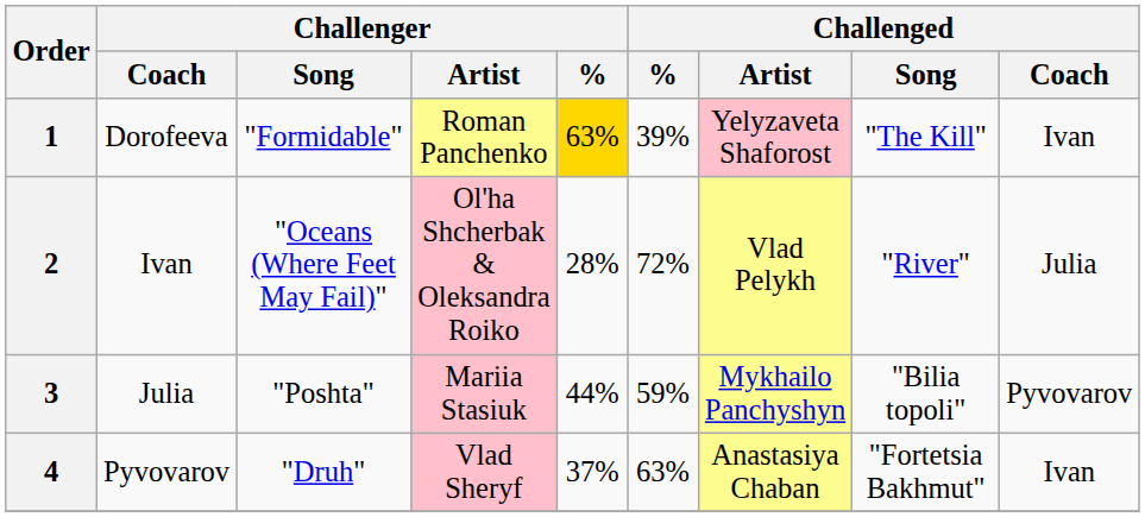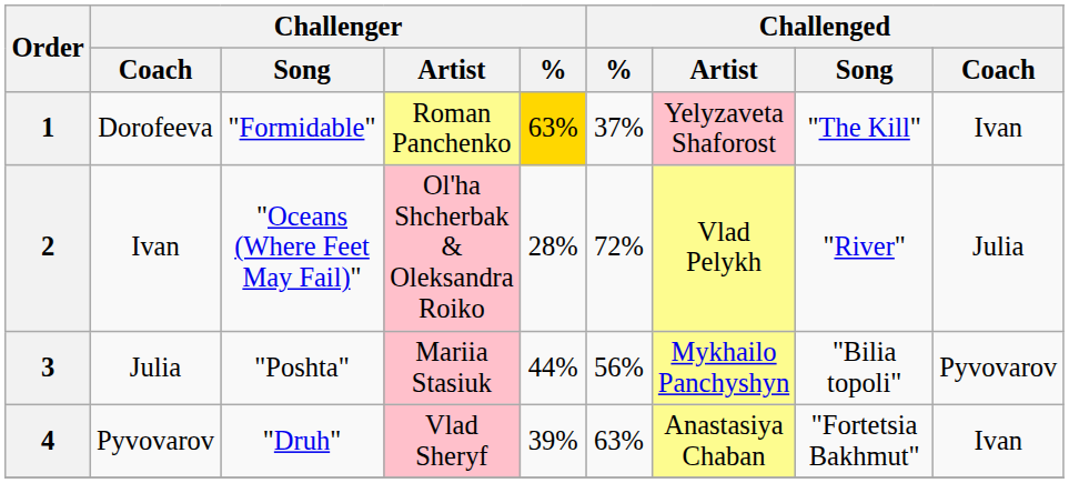1 | Challenged / %: 39% -> 37%
3 | Challenged / %: 59% -> 56%
4 | Challenger / %: 37% -> 39%
